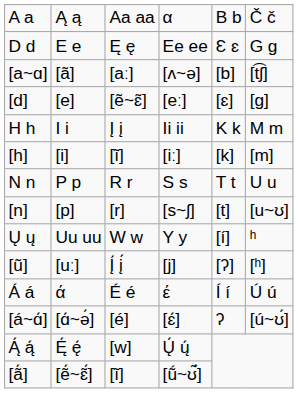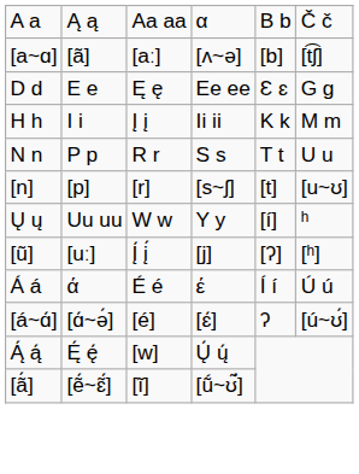rows swapped: [a~ɑ] <-> D d
- row: [d] | [e] | [ẽ~ɛ̃] | [eː] | [ɛ] | [g]
- row: [h] | [i] | [ĩ] | [iː] | [k] | [m]
